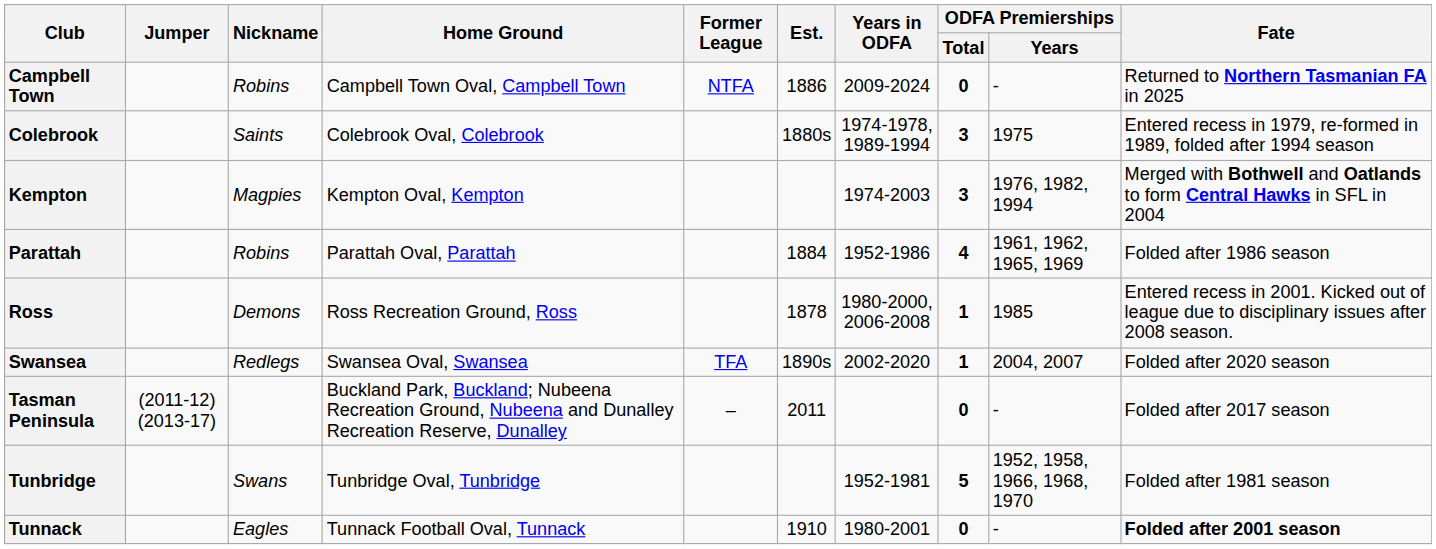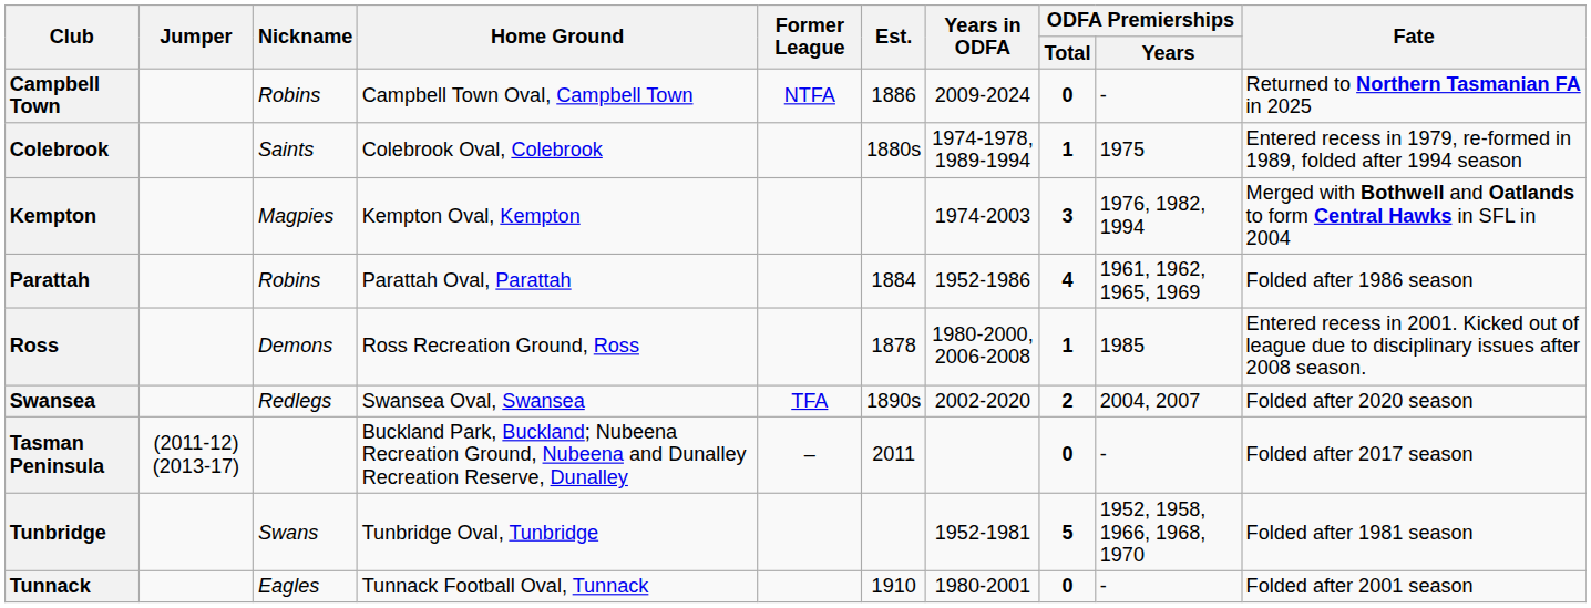Colebrook | ODFA Premierships / Total: 3 -> 1
Swansea | ODFA Premierships / Total: 1 -> 2
Tunnack | Fate: bold -> normal
